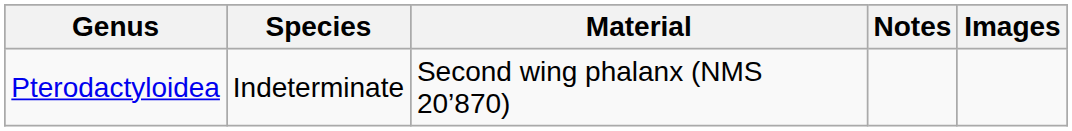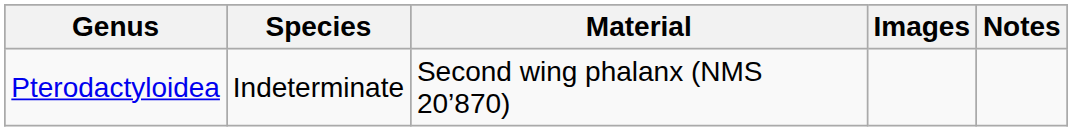columns swapped: Notes <-> Images
